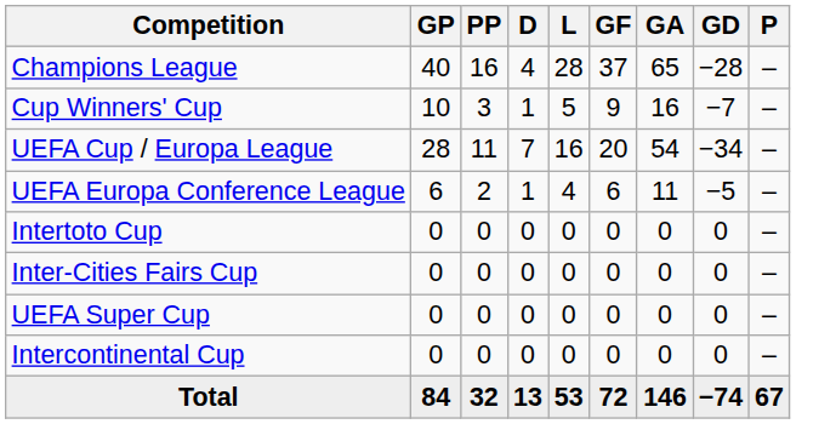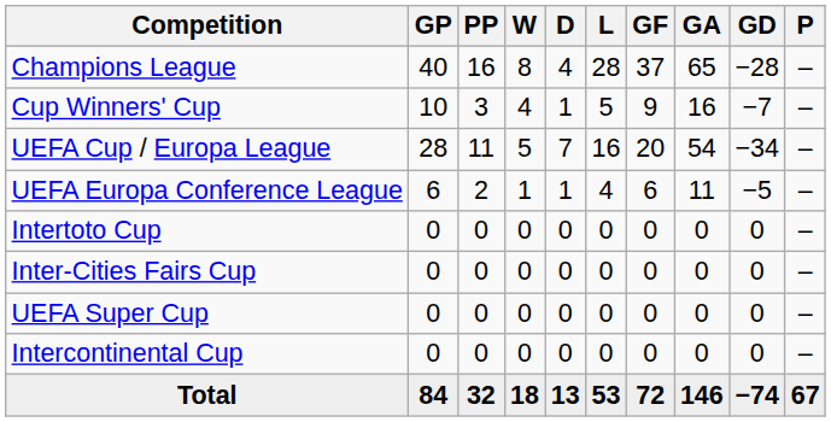+ column: W | 8 | 4 | 5 | 1 | 0 | 0 | 0 | 0 | 18
